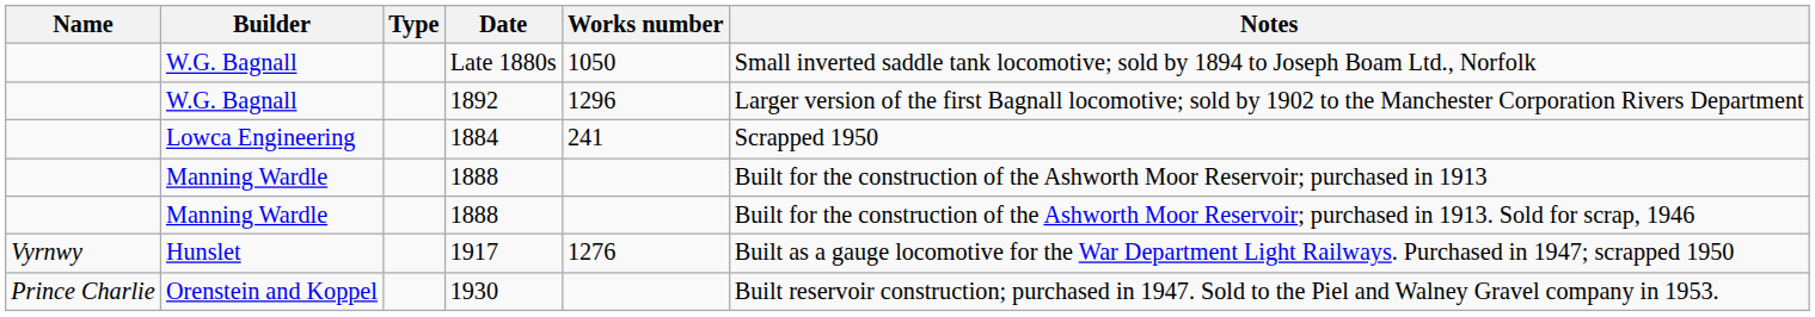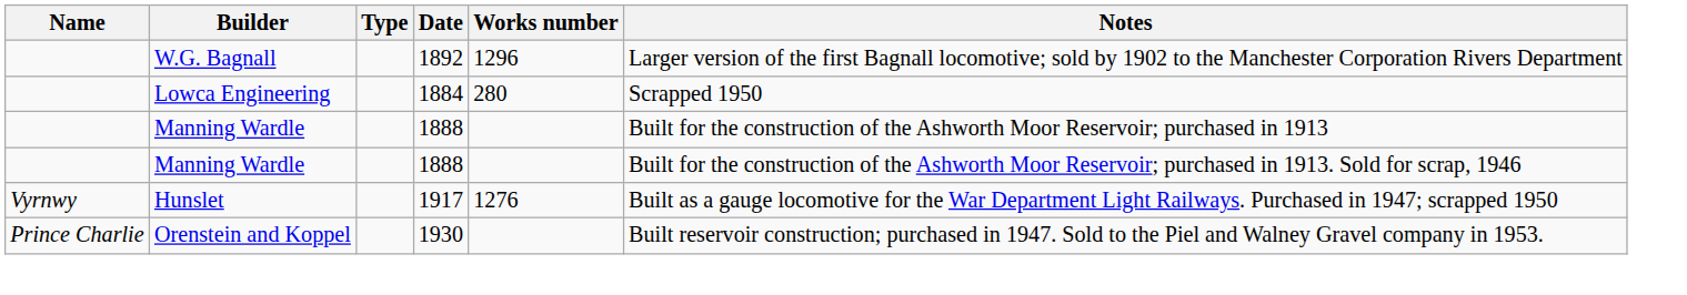- row: W.G. Bagnall | Late 1880s | 1050 | Small inverted saddle tank locomotive; sold by 1894 to Joseph Boam Ltd., Norfolk
1884 | Works number: 241 -> 280
